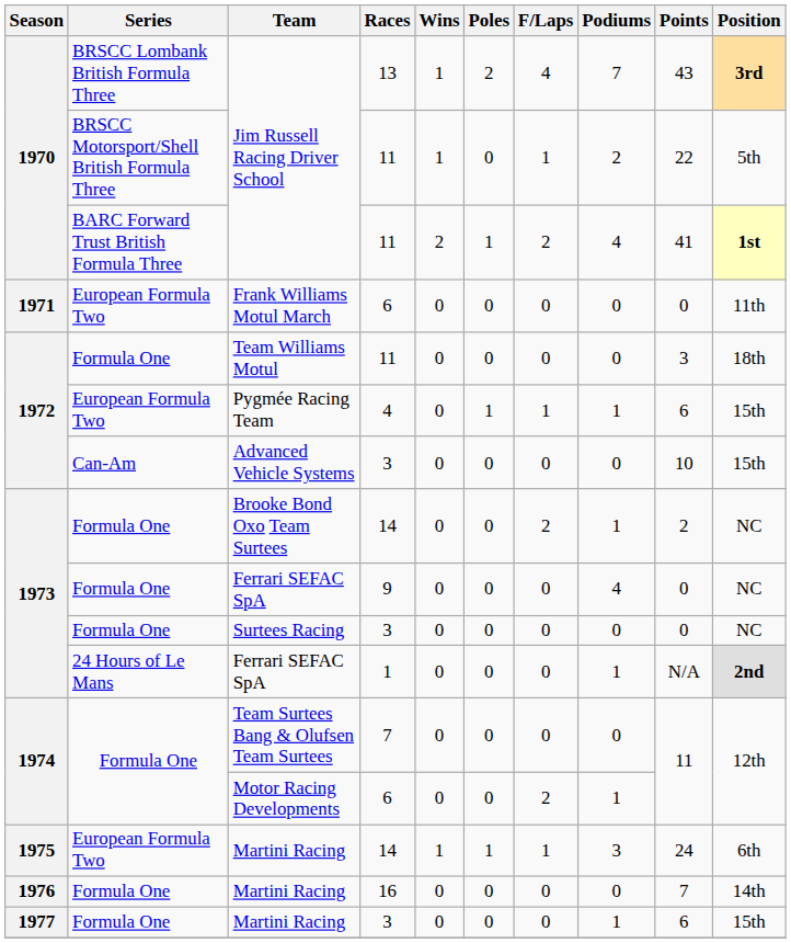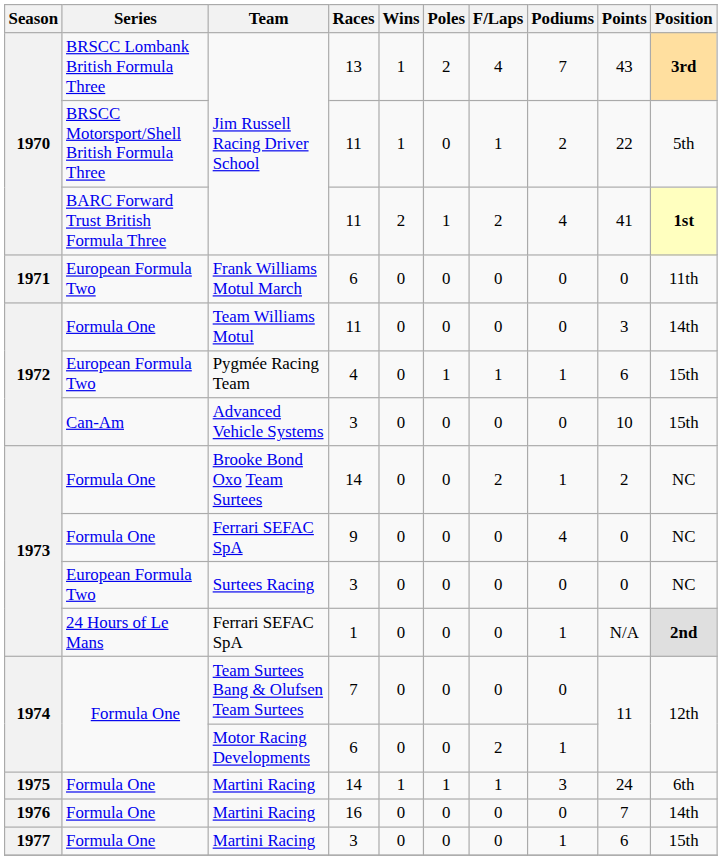Team Williams Motul | Position: 18th -> 14th
Surtees Racing | Series: Formula One -> European Formula Two
Martini Racing / 14 | Series: European Formula Two -> Formula One
